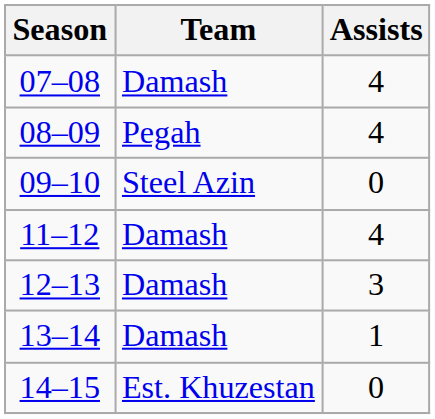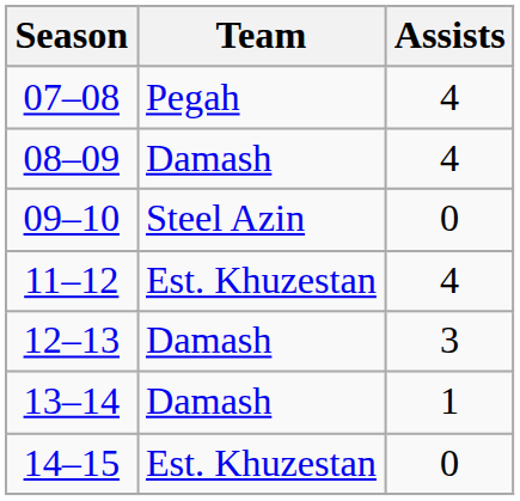07–08 | Team: Damash -> Pegah
08–09 | Team: Pegah -> Damash
11–12 | Team: Damash -> Est. Khuzestan
